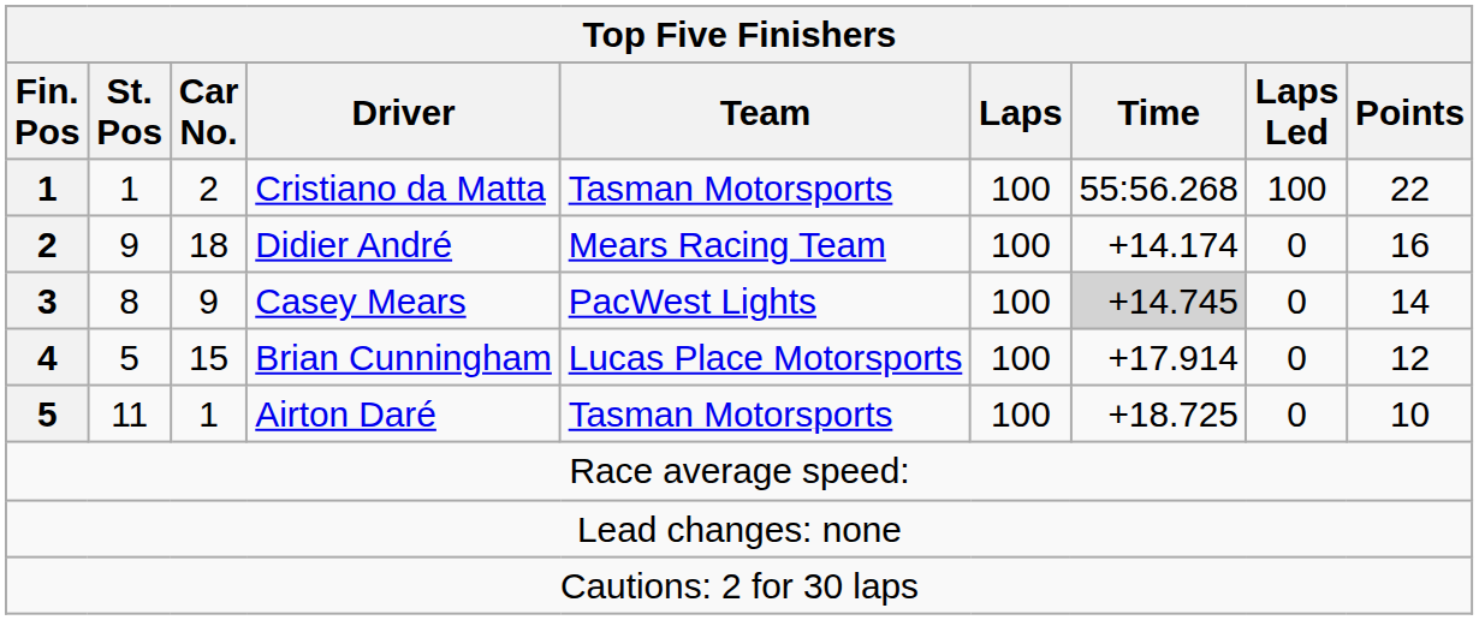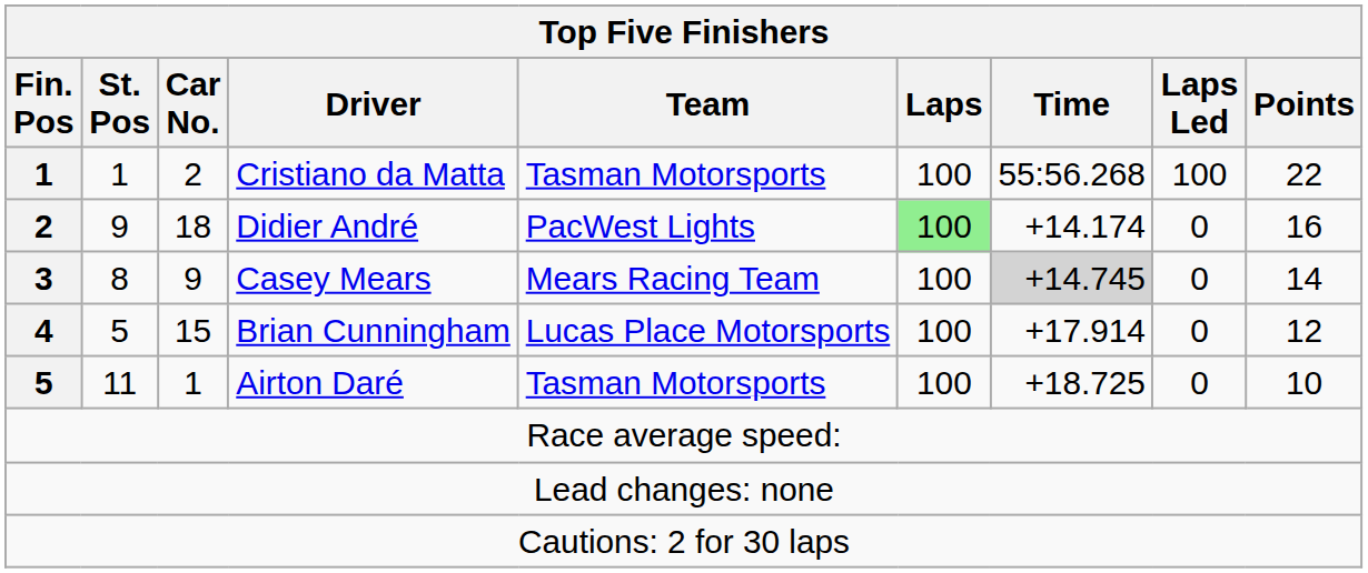Didier André | Team: Mears Racing Team -> PacWest Lights
Didier André | Laps: no background -> lightgreen background
Casey Mears | Team: PacWest Lights -> Mears Racing Team
